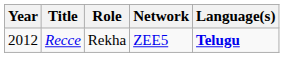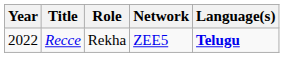Recce | Year: 2012 -> 2022
